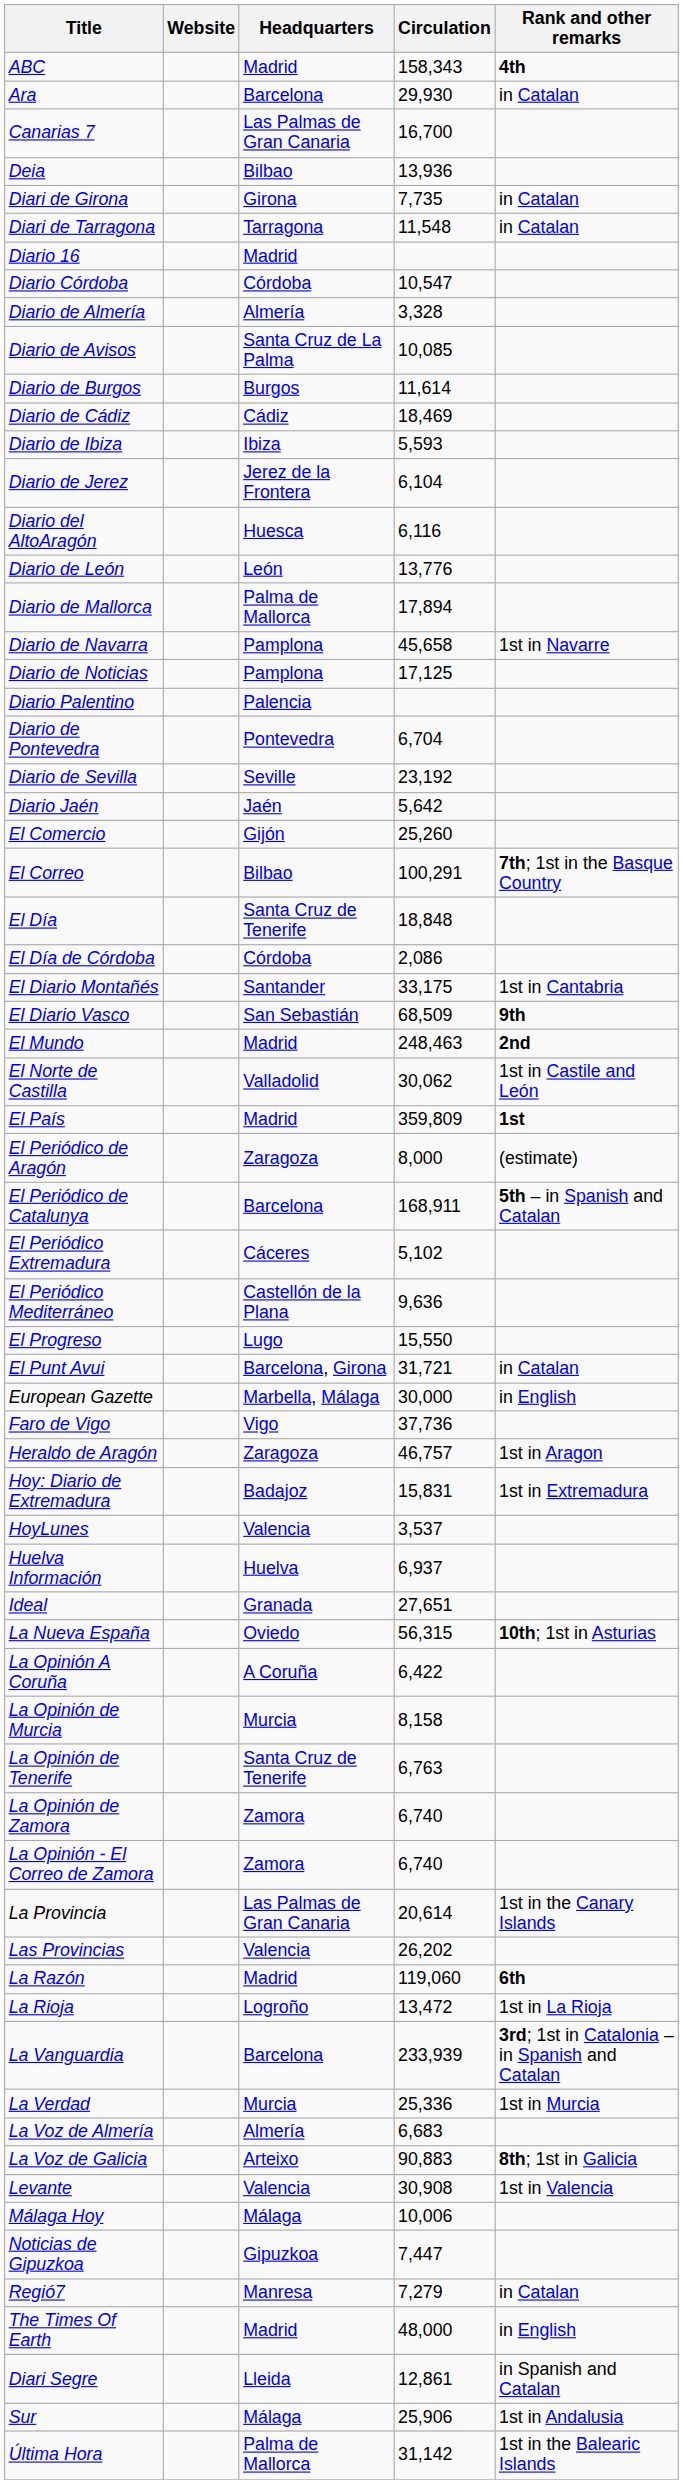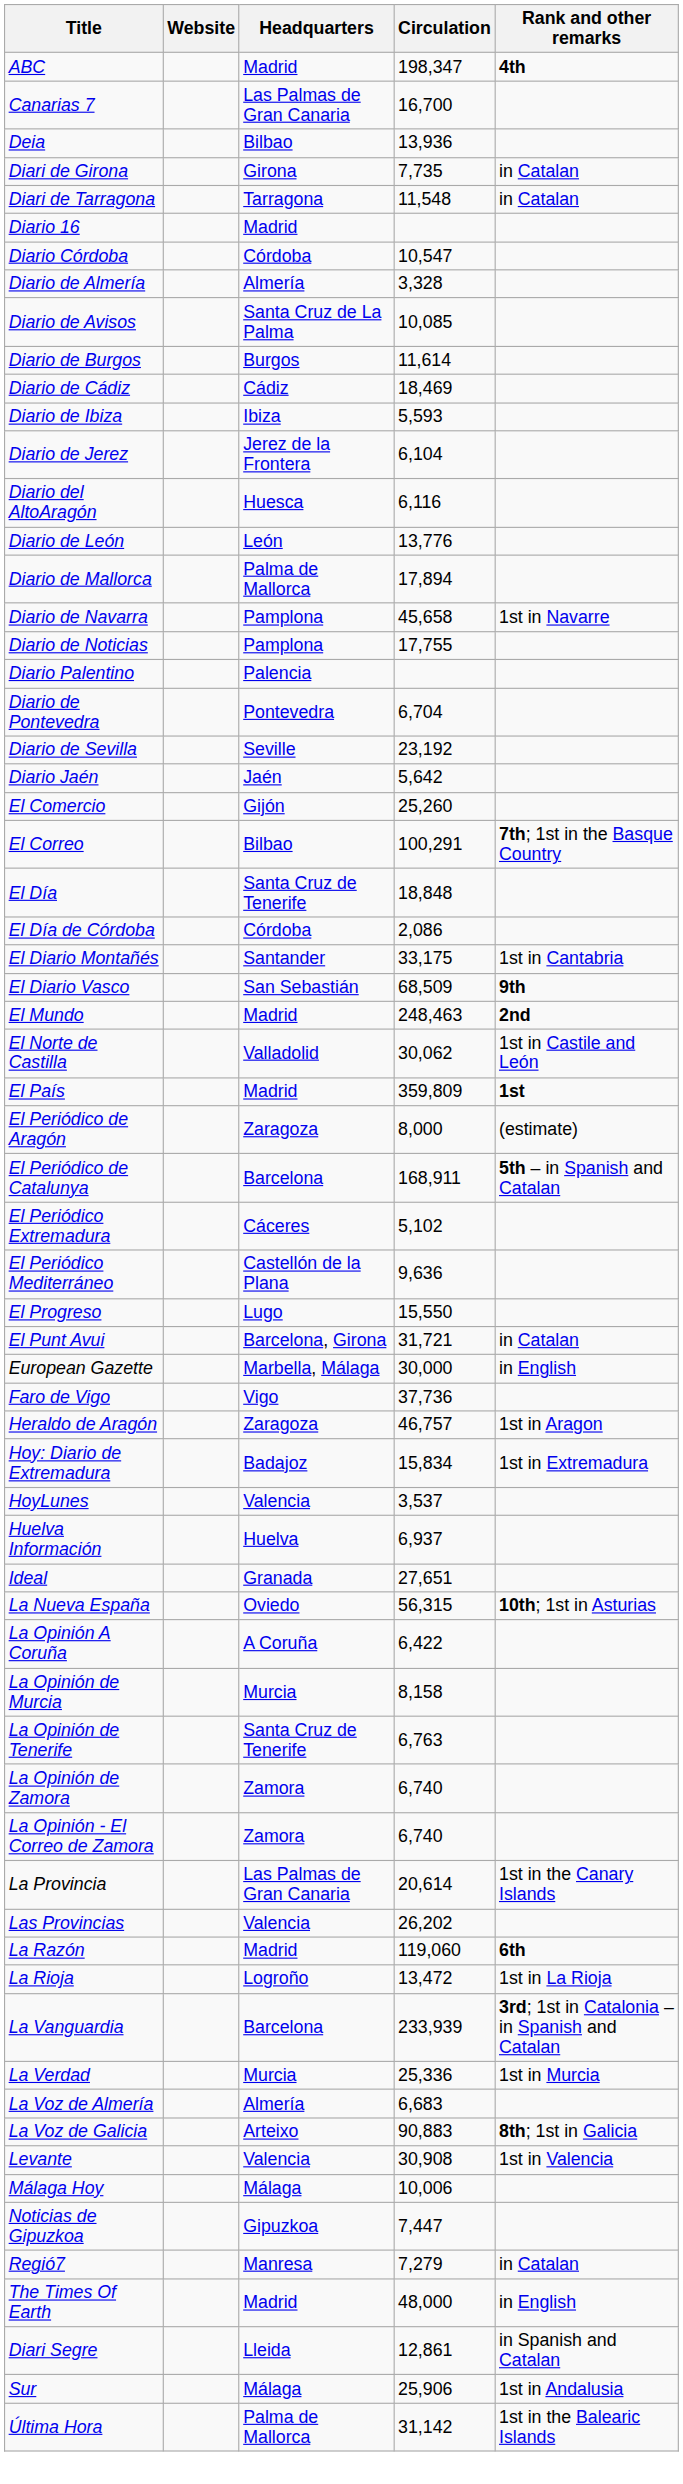ABC | Circulation: 158,343 -> 198,347
- row: Ara | Barcelona | 29,930 | in Catalan
Diario de Noticias | Circulation: 17,125 -> 17,755
Hoy: Diario de Extremadura | Circulation: 15,831 -> 15,834
